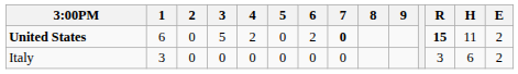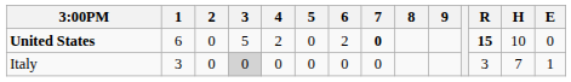United States | H: 11 -> 10
United States | E: 2 -> 0
Italy | 3: no background -> lightgrey background
Italy | H: 6 -> 7
Italy | E: 2 -> 1
